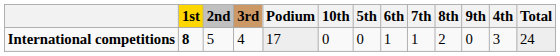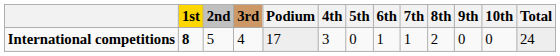columns swapped: 4th <-> 10th
